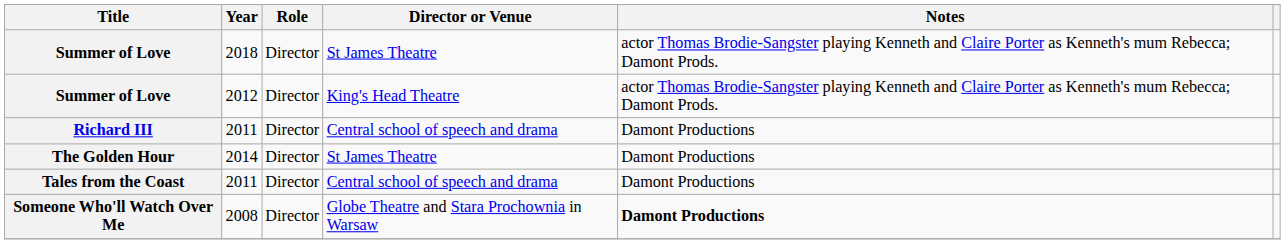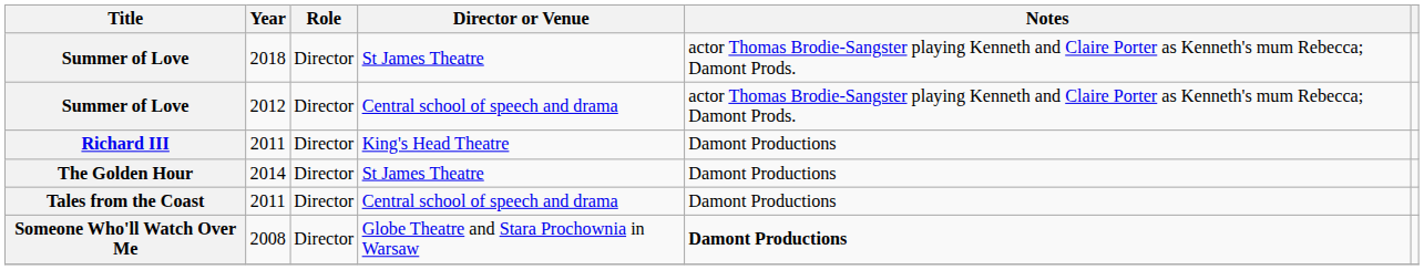Summer of Love / 2012 | Director or Venue: King's Head Theatre -> Central school of speech and drama
Richard III | Director or Venue: Central school of speech and drama -> King's Head Theatre
